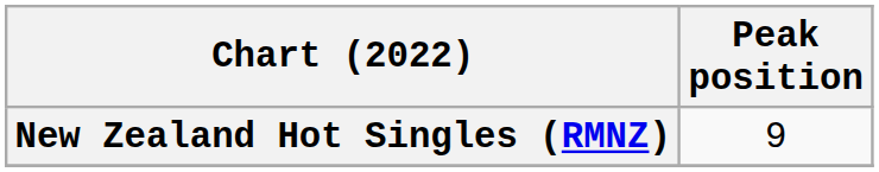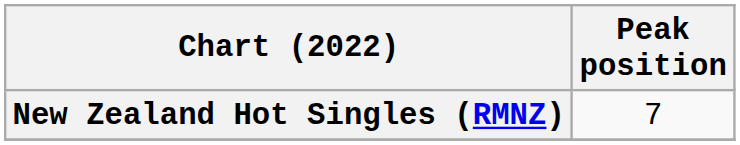New Zealand Hot Singles (RMNZ) | Peak position: 9 -> 7
